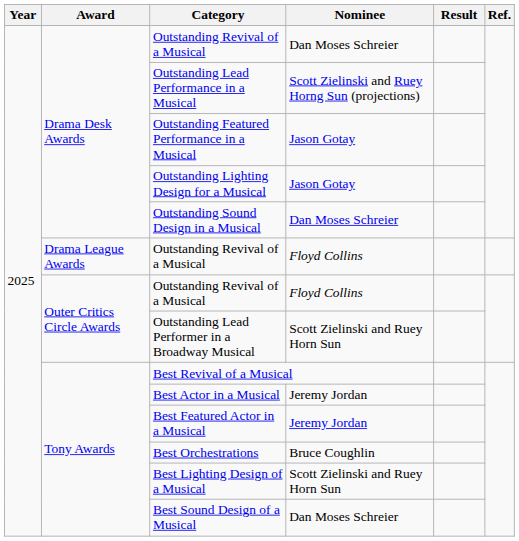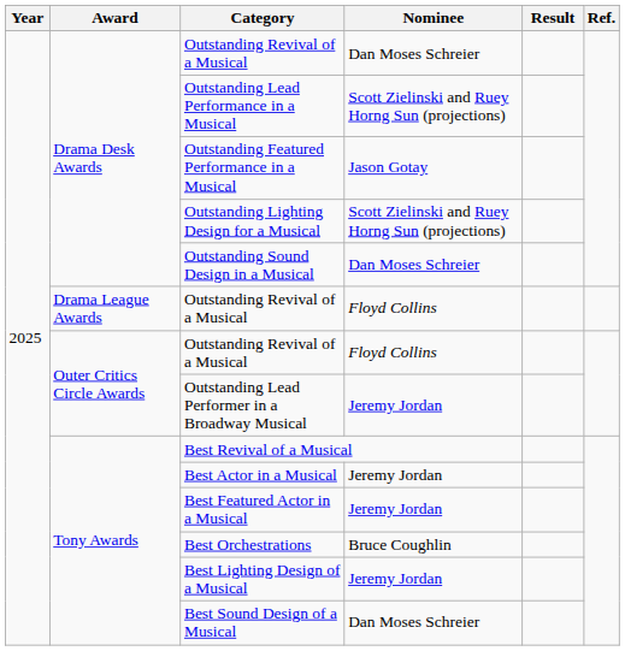Outstanding Lighting Design for a Musical | Nominee: Jason Gotay -> Scott Zielinski and Ruey Horng Sun (projections)
Outstanding Lead Performer in a Broadway Musical | Nominee: Scott Zielinski and Ruey Horn Sun -> Jeremy Jordan
Best Lighting Design of a Musical | Nominee: Scott Zielinski and Ruey Horn Sun -> Jeremy Jordan
